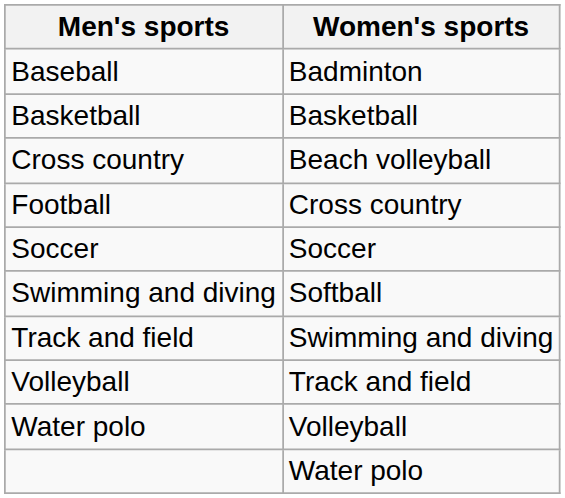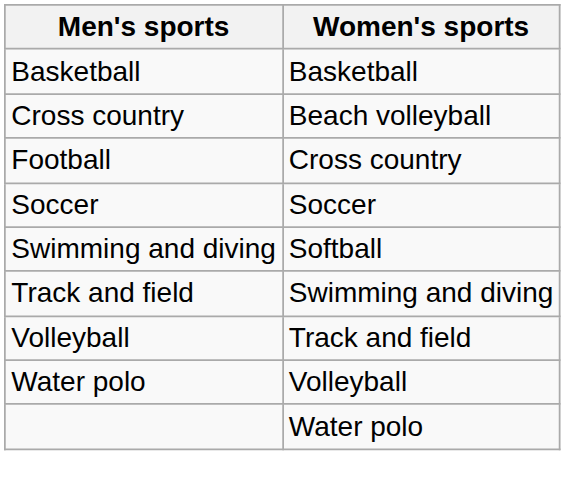- row: Baseball | Badminton
